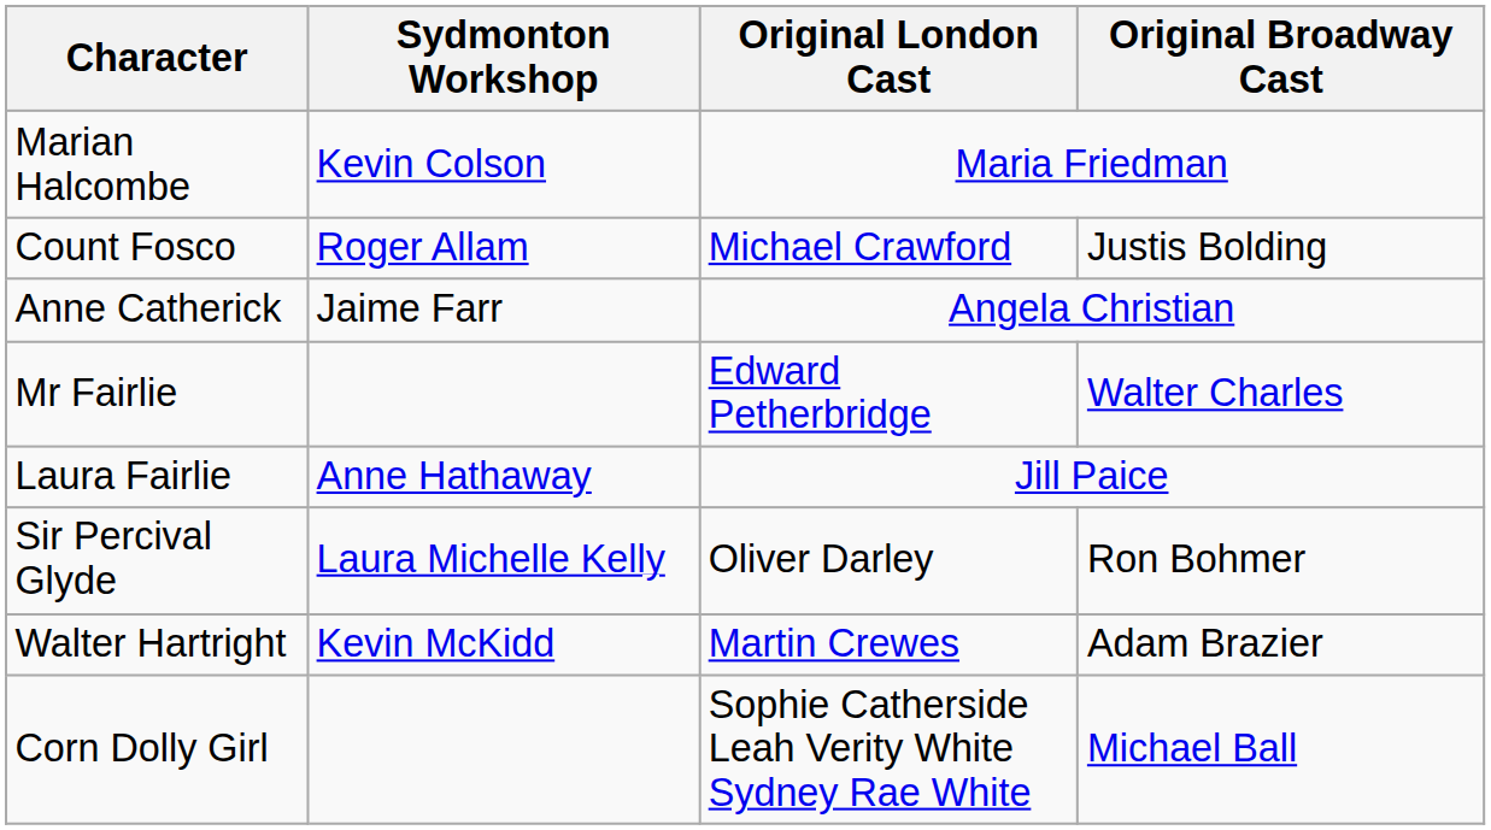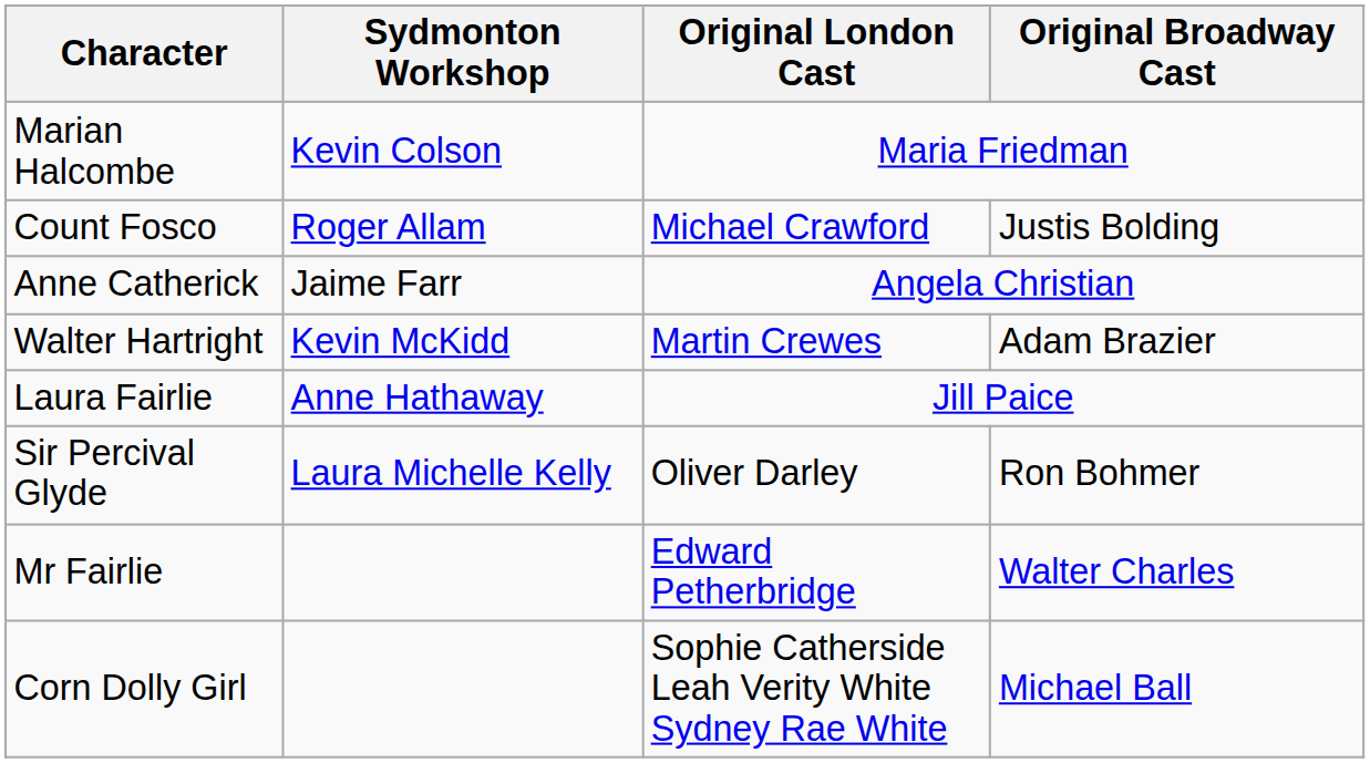rows swapped: Walter Hartright <-> Mr Fairlie
